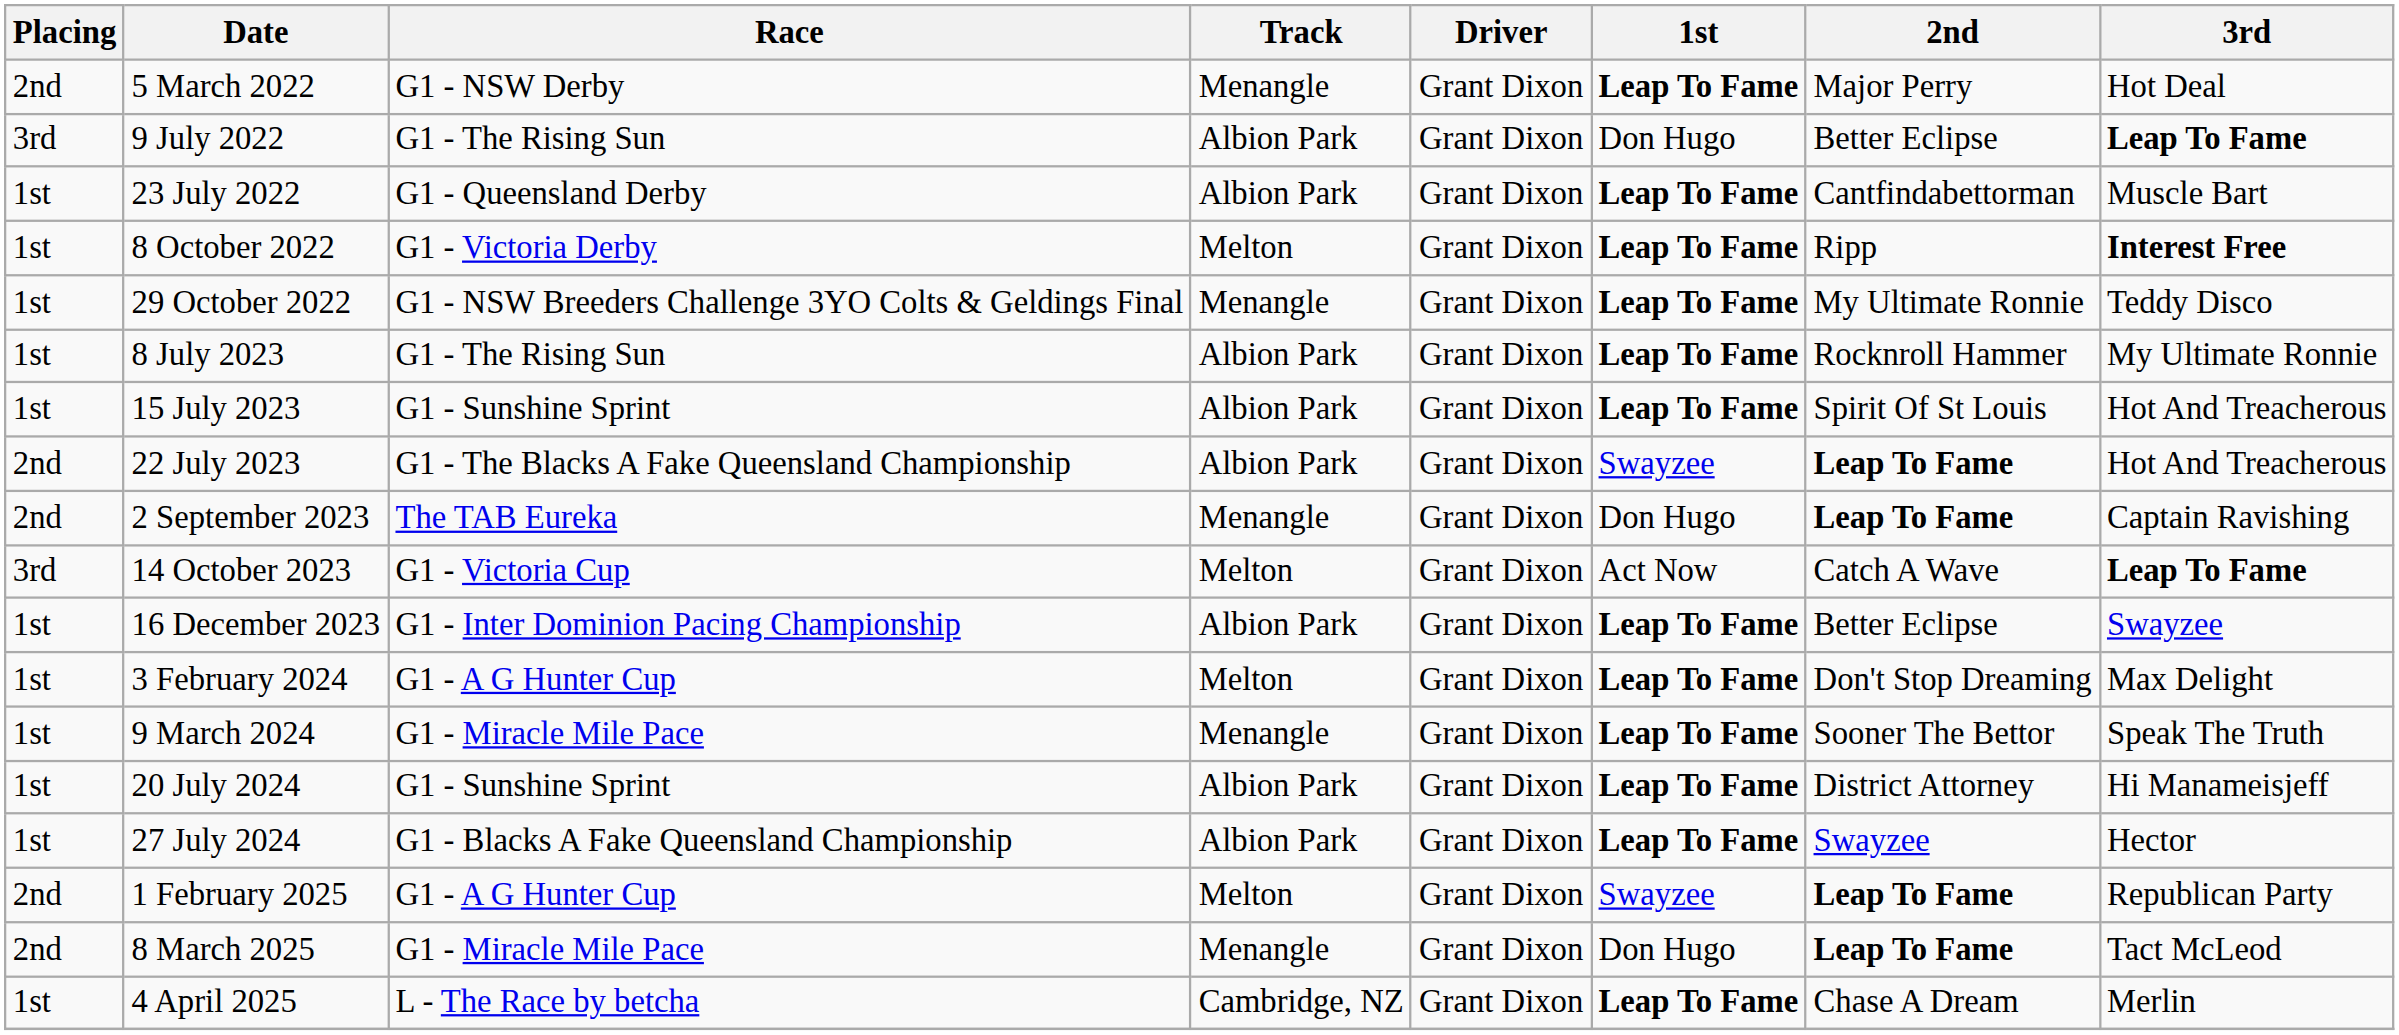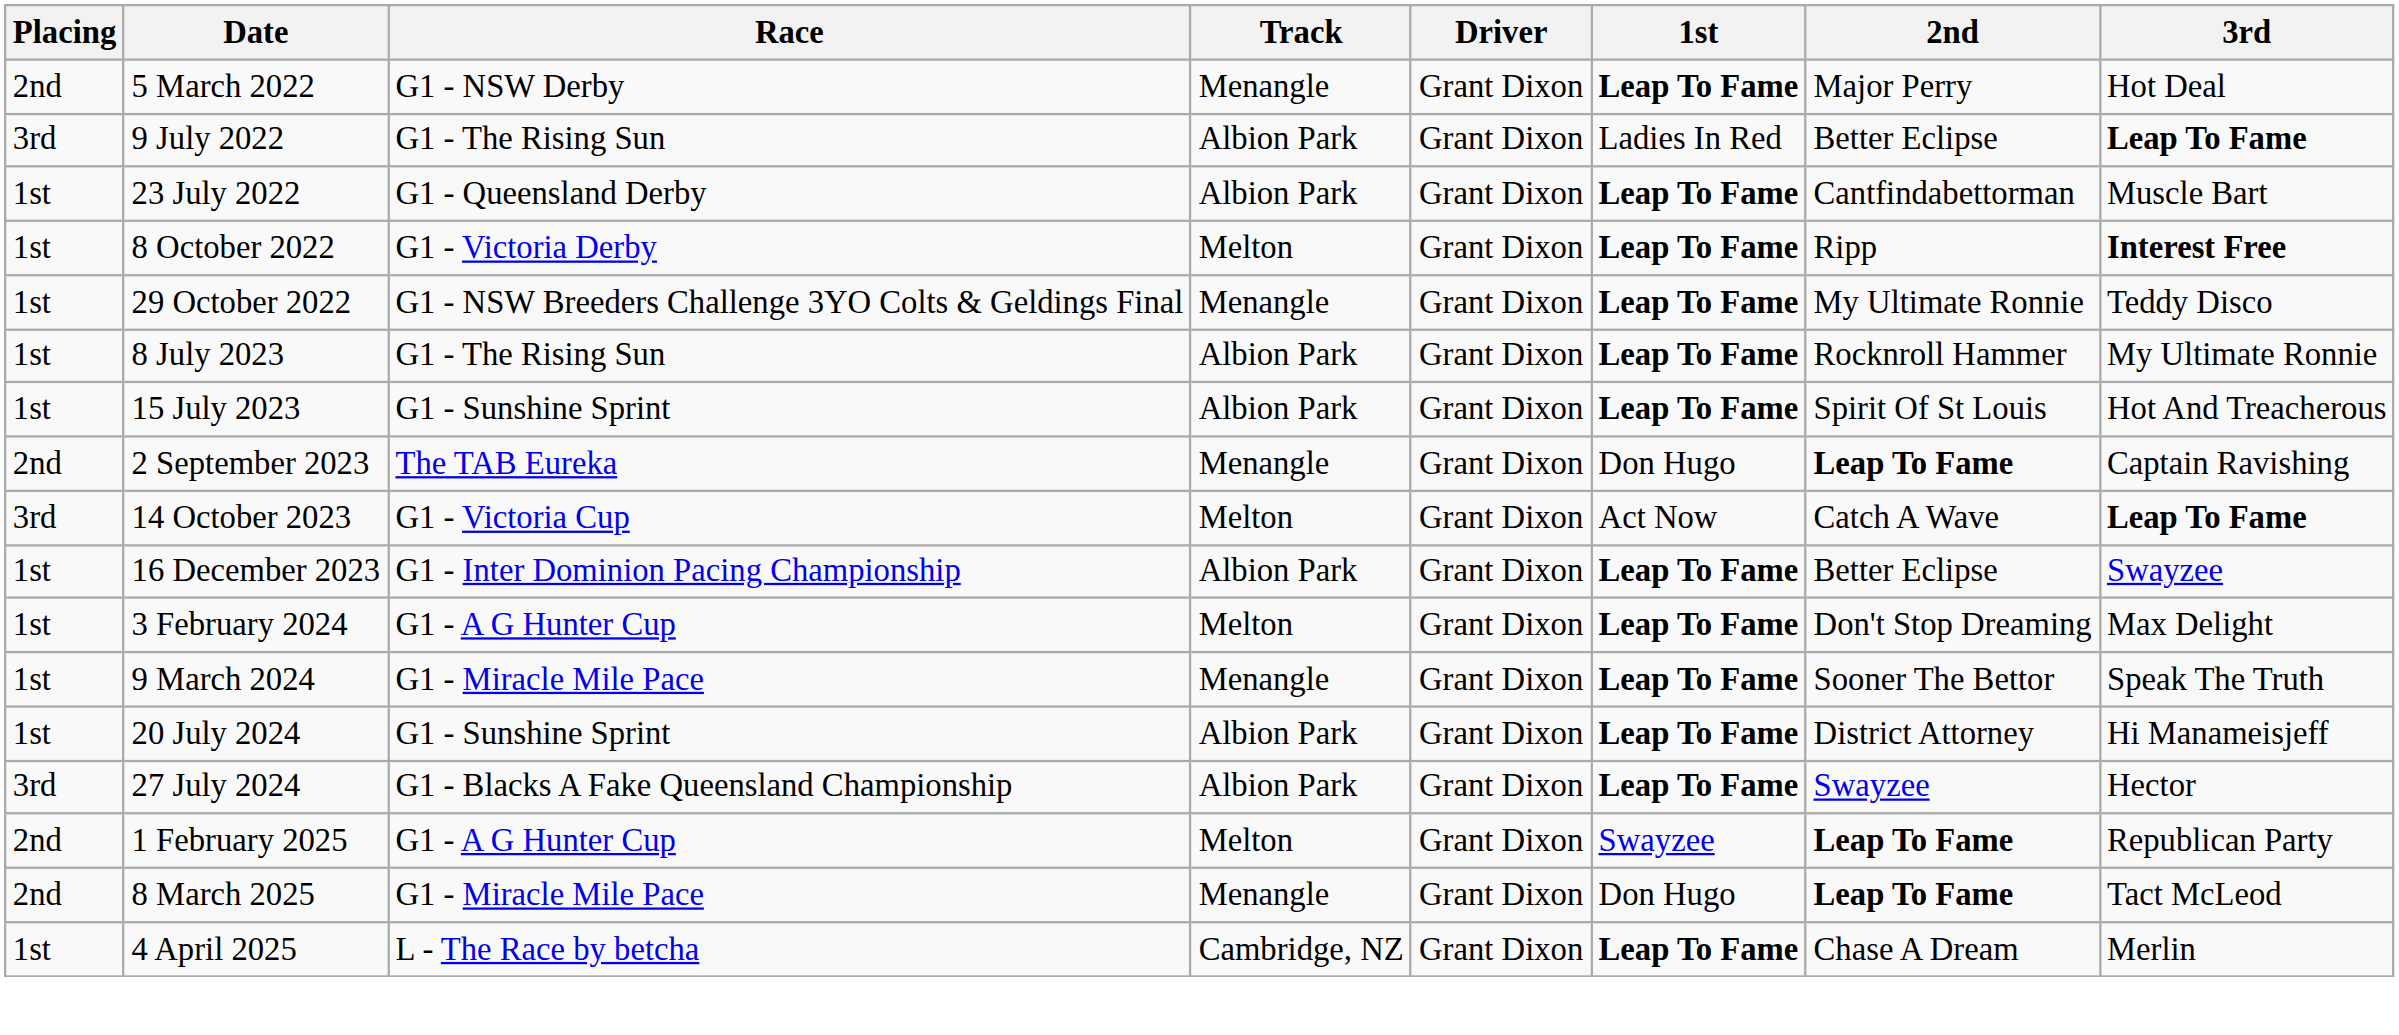9 July 2022 | 1st: Don Hugo -> Ladies In Red
- row: 2nd | 22 July 2023 | G1 - The Blacks A Fake Queensland Championship | Albion Park | Grant Dixon | Swayzee | Leap To Fame | Hot And Treacherous
27 July 2024 | Placing: 1st -> 3rd
